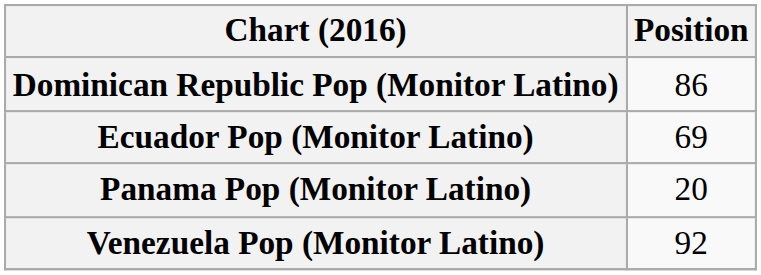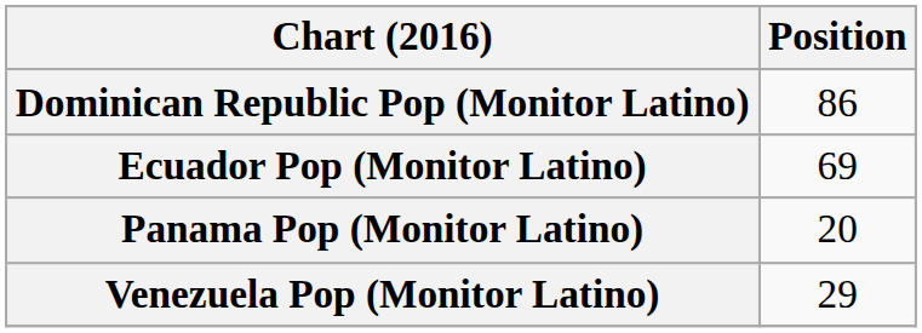Venezuela Pop (Monitor Latino) | Position: 92 -> 29
